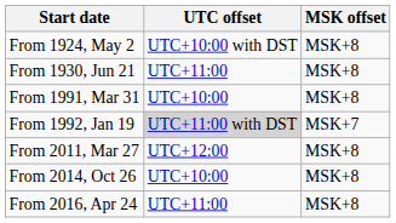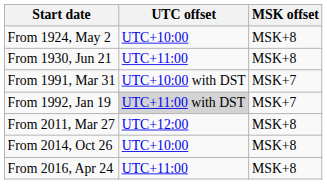From 1924, May 2 | UTC offset: UTC+10:00 with DST -> UTC+10:00
From 1991, Mar 31 | UTC offset: UTC+10:00 -> UTC+10:00 with DST
From 1991, Mar 31 | MSK offset: MSK+8 -> MSK+7
